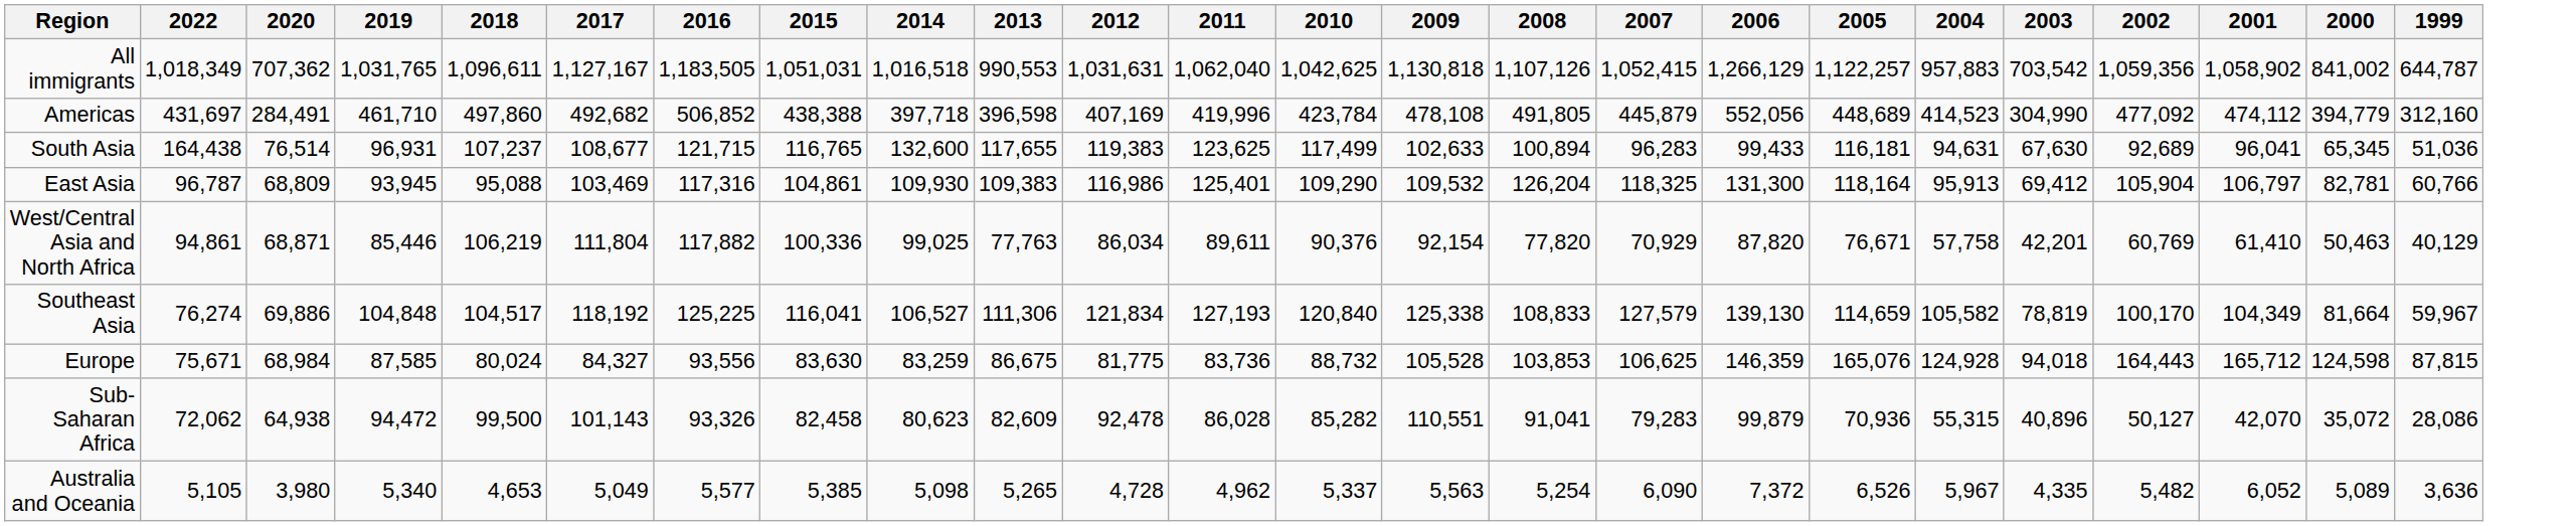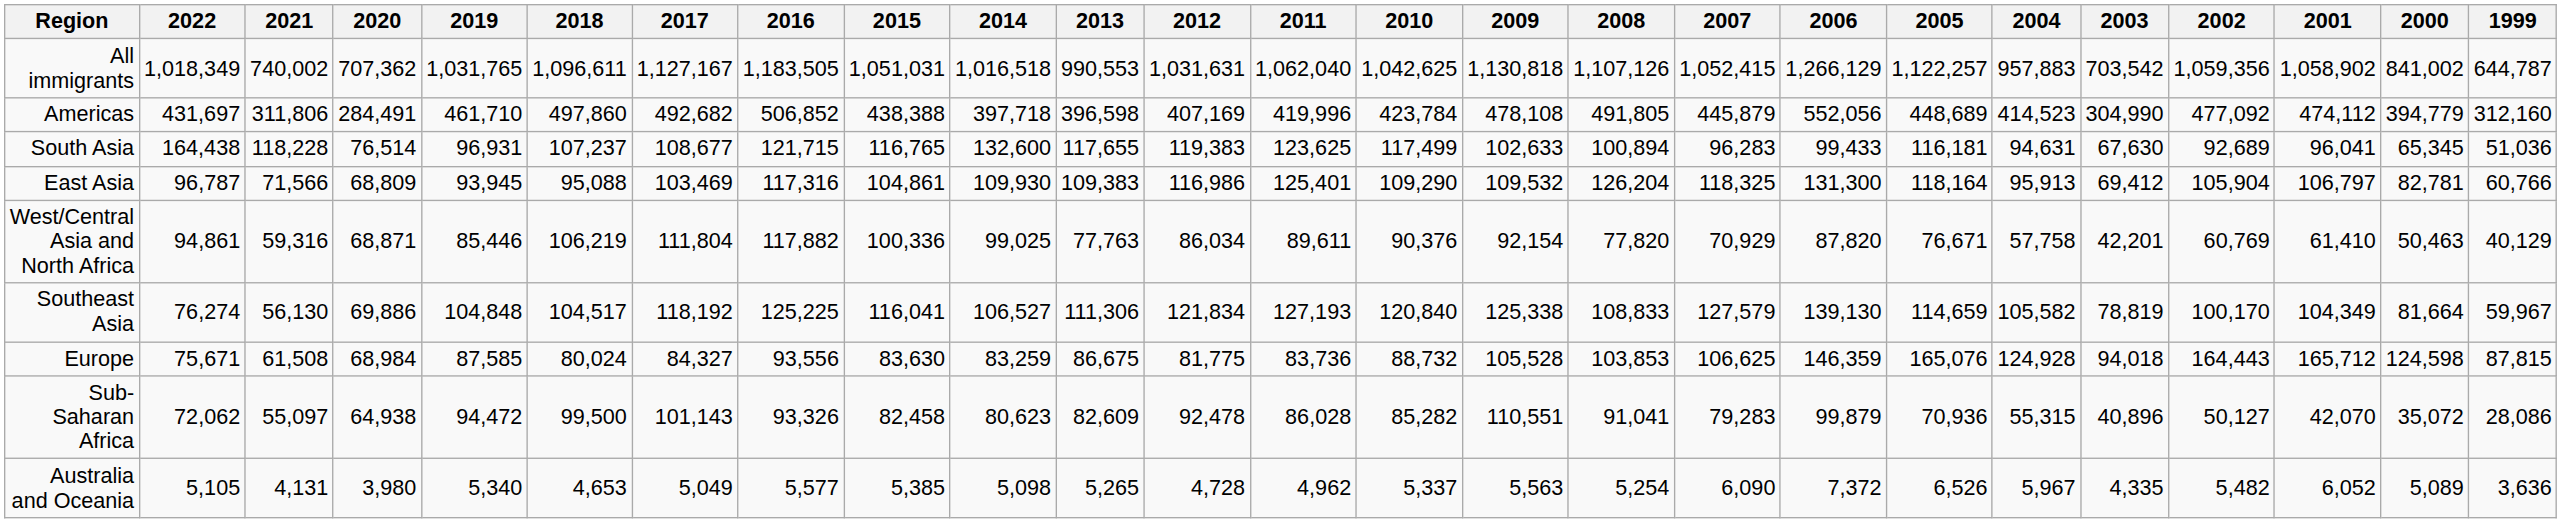+ column: 2021 | 740,002 | 311,806 | 118,228 | 71,566 | 59,316 | 56,130 | 61,508 | 55,097 | 4,131
